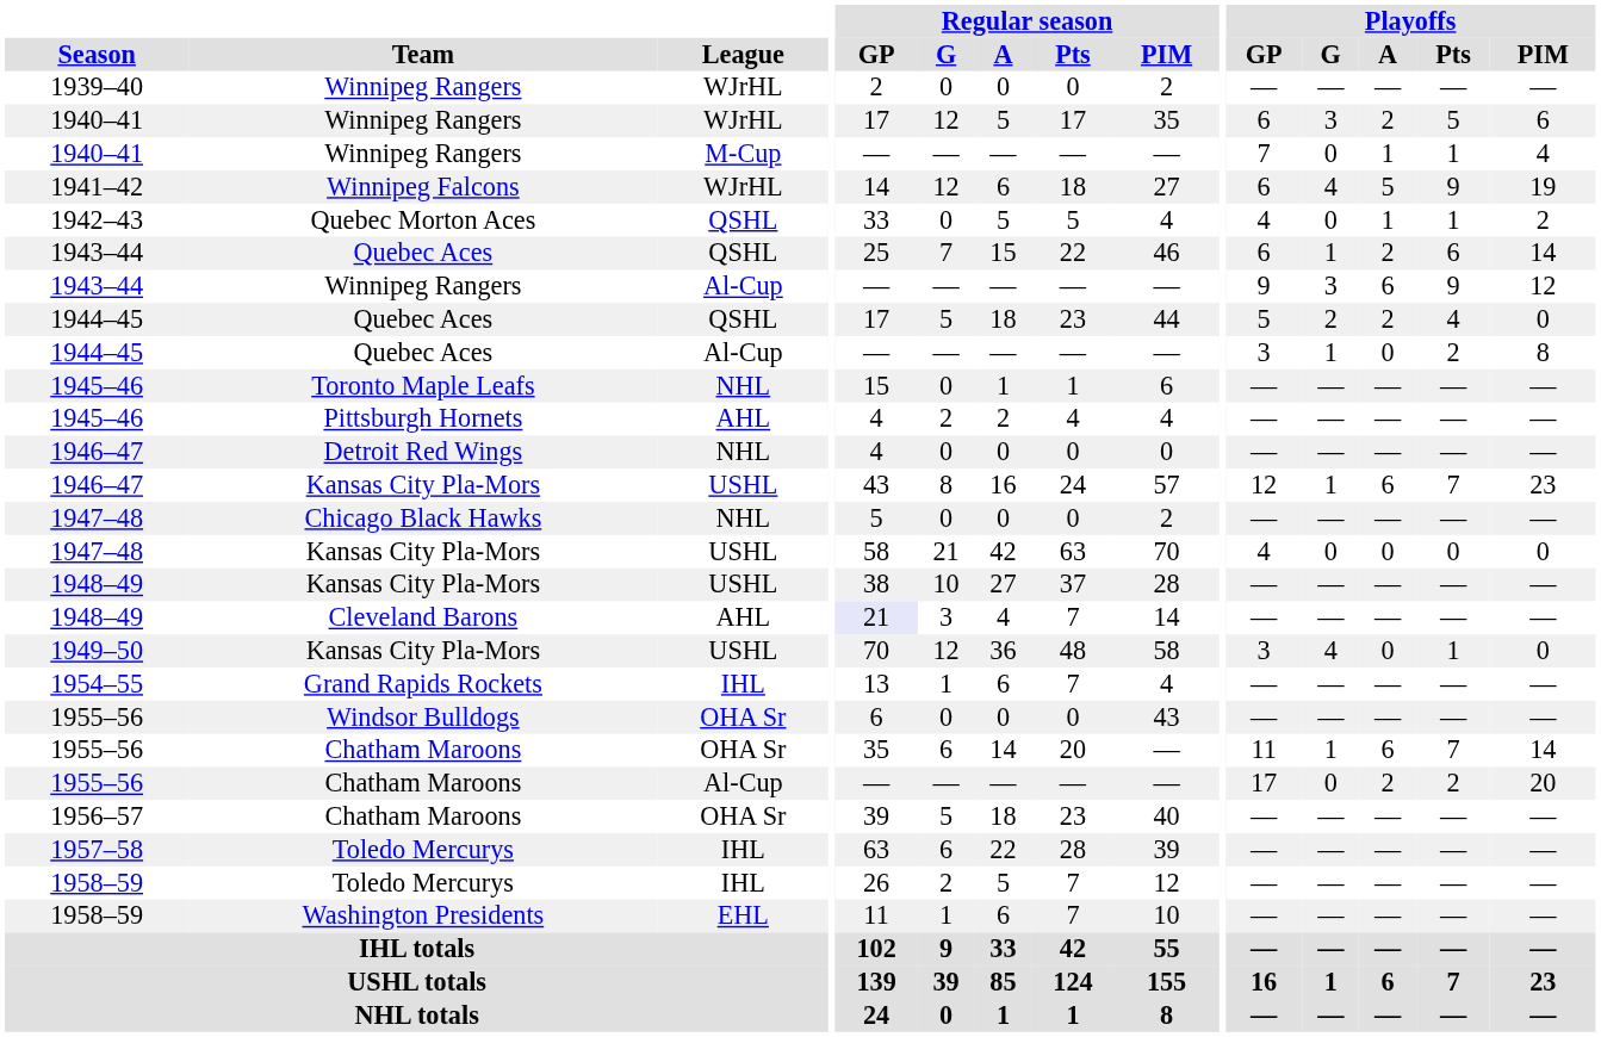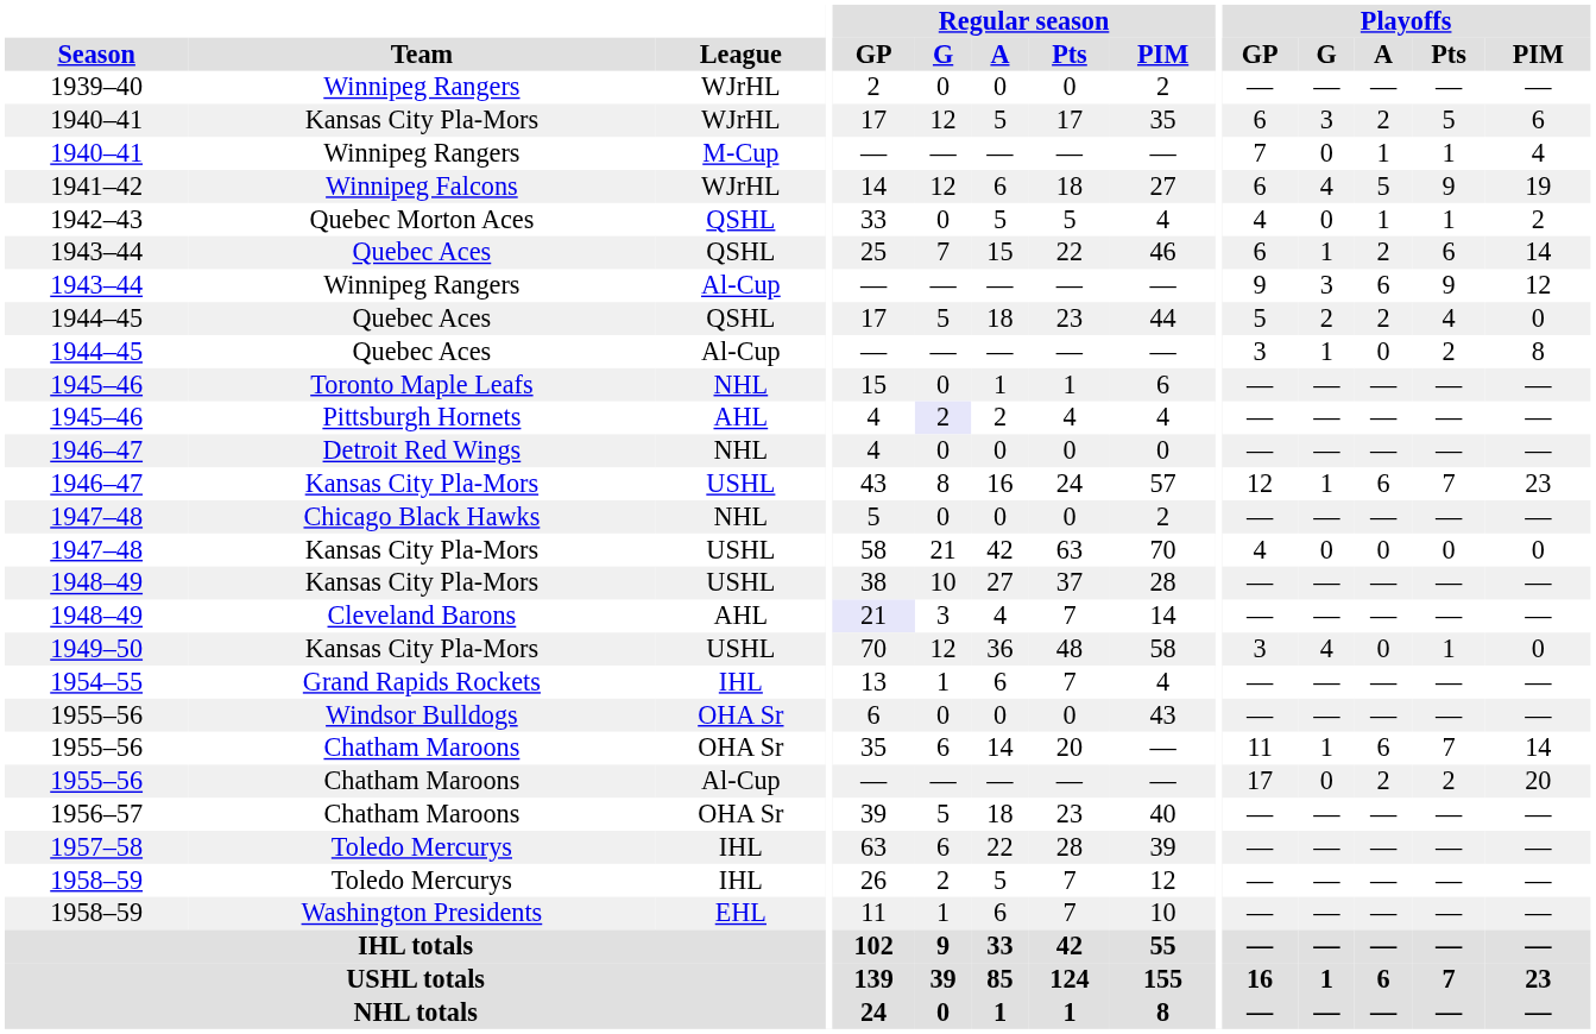1940–41 / WJrHL | Team: Winnipeg Rangers -> Kansas City Pla-Mors
1945–46 / AHL | Regular season / G: no background -> lavender background
